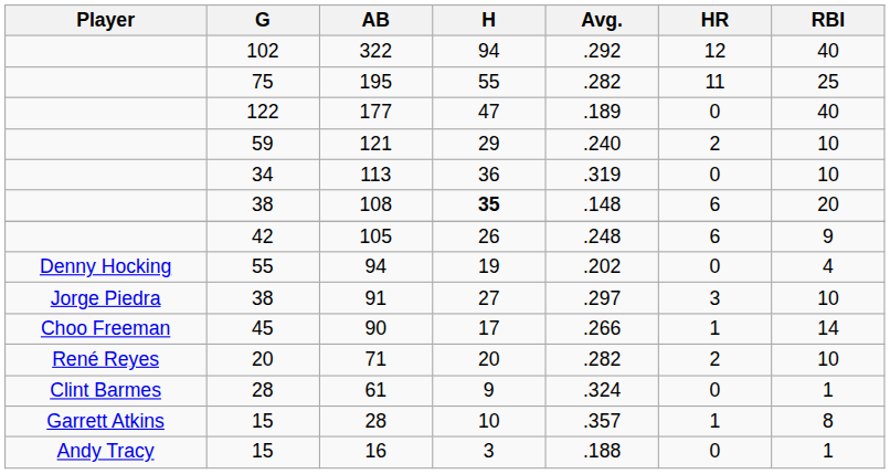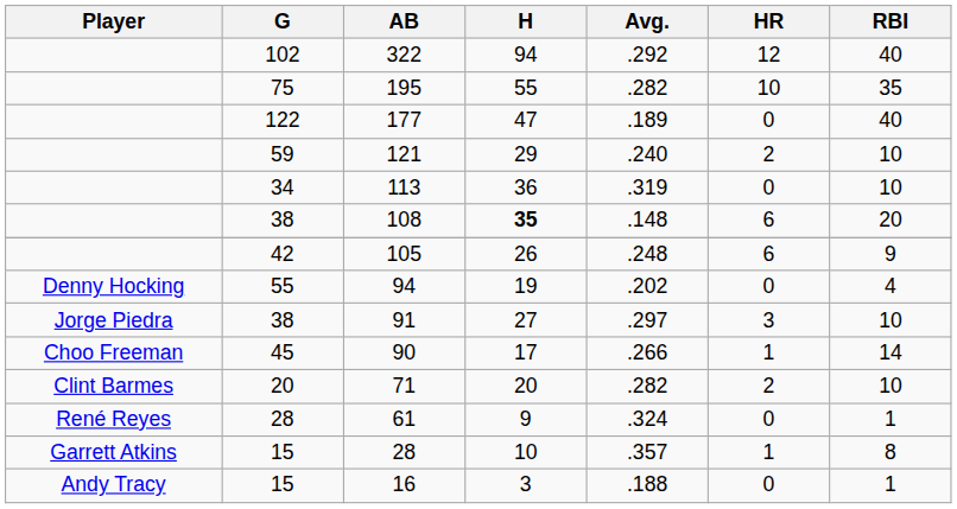195 | HR: 11 -> 10
195 | RBI: 25 -> 35
71 | Player: René Reyes -> Clint Barmes
61 | Player: Clint Barmes -> René Reyes
